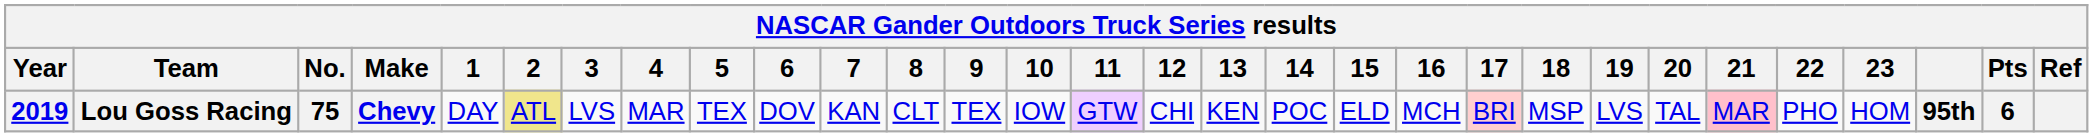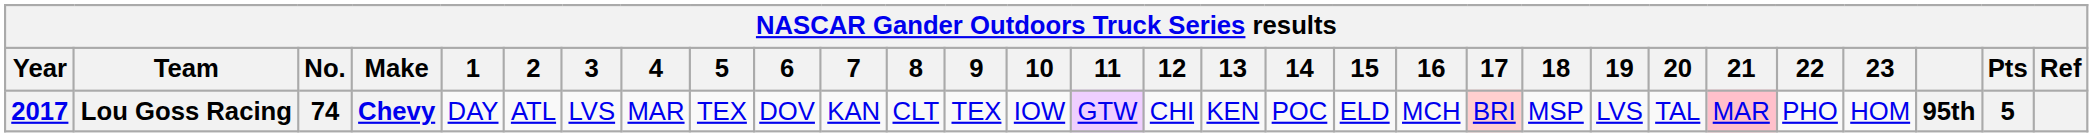Lou Goss Racing | Year: 2019 -> 2017
Lou Goss Racing | No.: 75 -> 74
Lou Goss Racing | 2: khaki background -> no background
Lou Goss Racing | Pts: 6 -> 5
